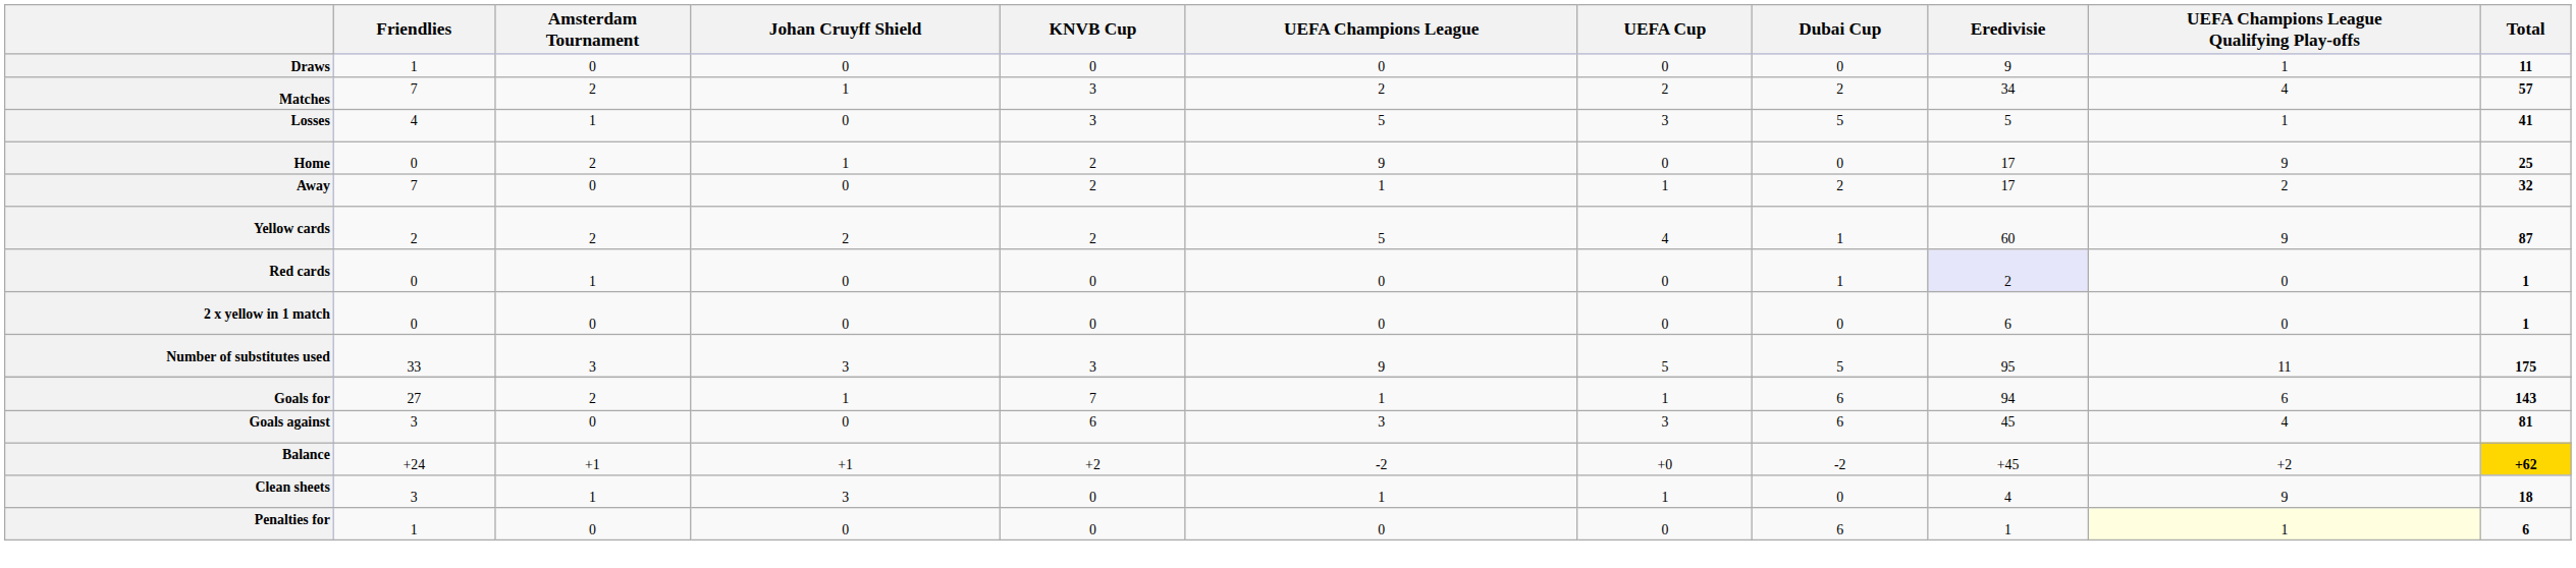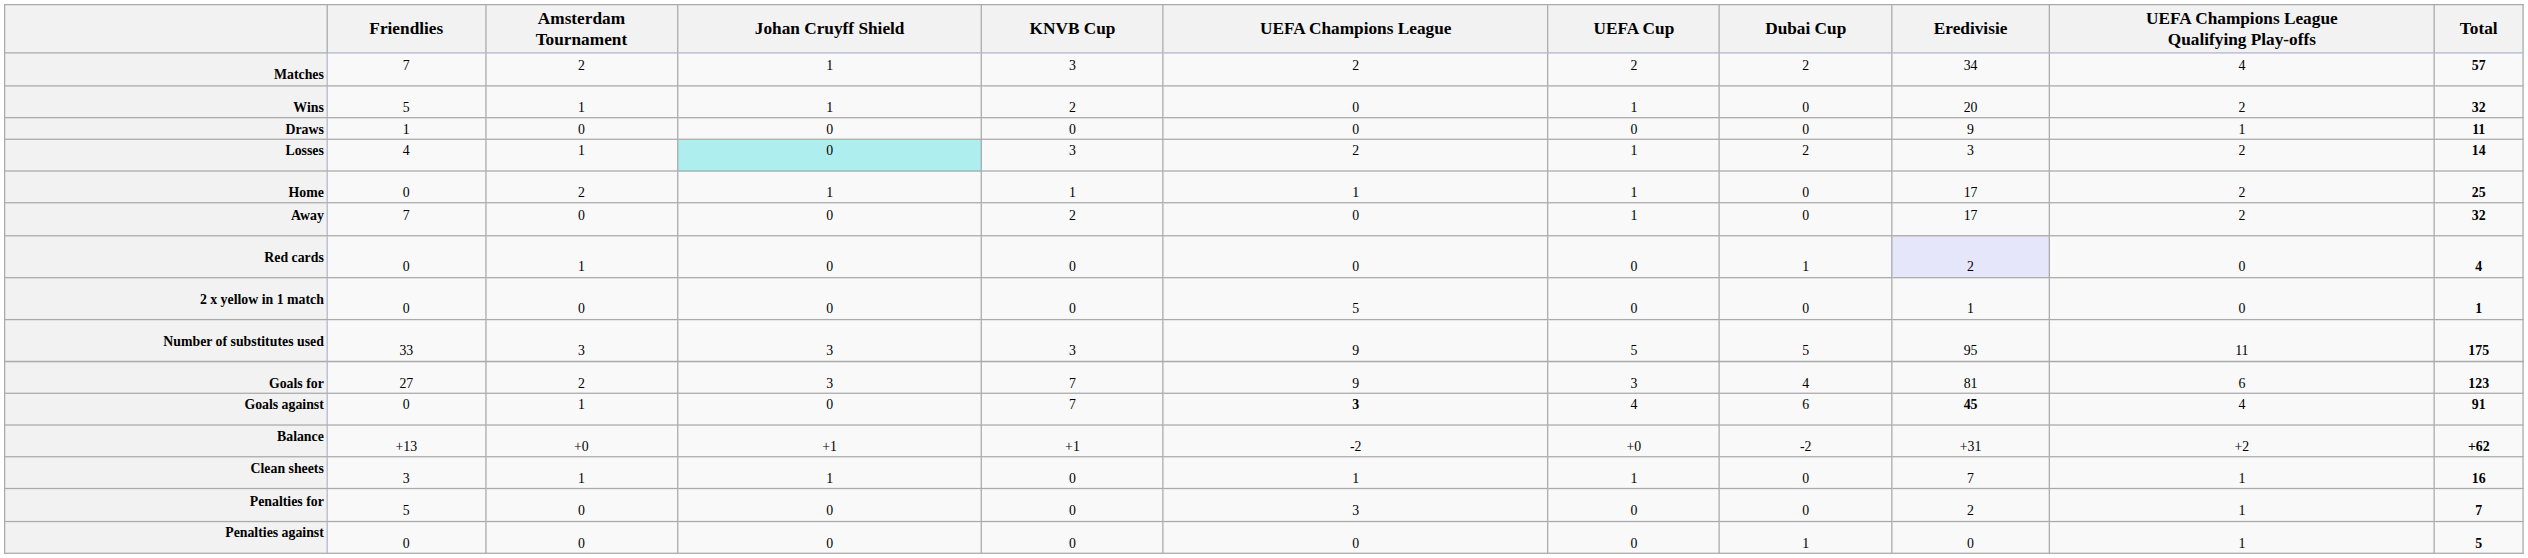rows swapped: Matches <-> Draws
+ row: Wins | 5 | 1 | 1 | 2 | 0 | 1 | 0 | 20 | 2 | 32
Losses | Johan Cruyff Shield: no background -> paleturquoise background
Losses | UEFA Champions League: 5 -> 2
Losses | UEFA Cup: 3 -> 1
Losses | Dubai Cup: 5 -> 2
Losses | Eredivisie: 5 -> 3
Losses | UEFA Champions League Qualifying Play-offs: 1 -> 2
Losses | Total: 41 -> 14
Home | KNVB Cup: 2 -> 1
Home | UEFA Champions League: 9 -> 1
Home | UEFA Cup: 0 -> 1
Home | UEFA Champions League Qualifying Play-offs: 9 -> 2
Away | UEFA Champions League: 1 -> 0
Away | Dubai Cup: 2 -> 0
- row: Yellow cards | 2 | 2 | 2 | 2 | 5 | 4 | 1 | 60 | 9 | 87
Red cards | Total: 1 -> 4
2 x yellow in 1 match | UEFA Champions League: 0 -> 5
2 x yellow in 1 match | Eredivisie: 6 -> 1
Goals for | Johan Cruyff Shield: 1 -> 3
Goals for | UEFA Champions League: 1 -> 9
Goals for | UEFA Cup: 1 -> 3
Goals for | Dubai Cup: 6 -> 4
Goals for | Eredivisie: 94 -> 81
Goals for | Total: 143 -> 123
Goals against | Friendlies: 3 -> 0
Goals against | Amsterdam Tournament: 0 -> 1
Goals against | KNVB Cup: 6 -> 7
Goals against | UEFA Champions League: normal -> bold
Goals against | UEFA Cup: 3 -> 4
Goals against | Eredivisie: normal -> bold
Goals against | Total: 81 -> 91
Balance | Friendlies: +24 -> +13
Balance | Amsterdam Tournament: +1 -> +0
Balance | KNVB Cup: +2 -> +1
Balance | Eredivisie: +45 -> +31
Balance | Total: gold background -> no background
Clean sheets | Johan Cruyff Shield: 3 -> 1
Clean sheets | Eredivisie: 4 -> 7
Clean sheets | UEFA Champions League Qualifying Play-offs: 9 -> 1
Clean sheets | Total: 18 -> 16
Penalties for | Friendlies: 1 -> 5
Penalties for | UEFA Champions League: 0 -> 3
Penalties for | Dubai Cup: 6 -> 0
Penalties for | Eredivisie: 1 -> 2
Penalties for | UEFA Champions League Qualifying Play-offs: lightyellow background -> no background
Penalties for | Total: 6 -> 7
+ row: Penalties against | 0 | 0 | 0 | 0 | 0 | 0 | 1 | 0 | 1 | 5
